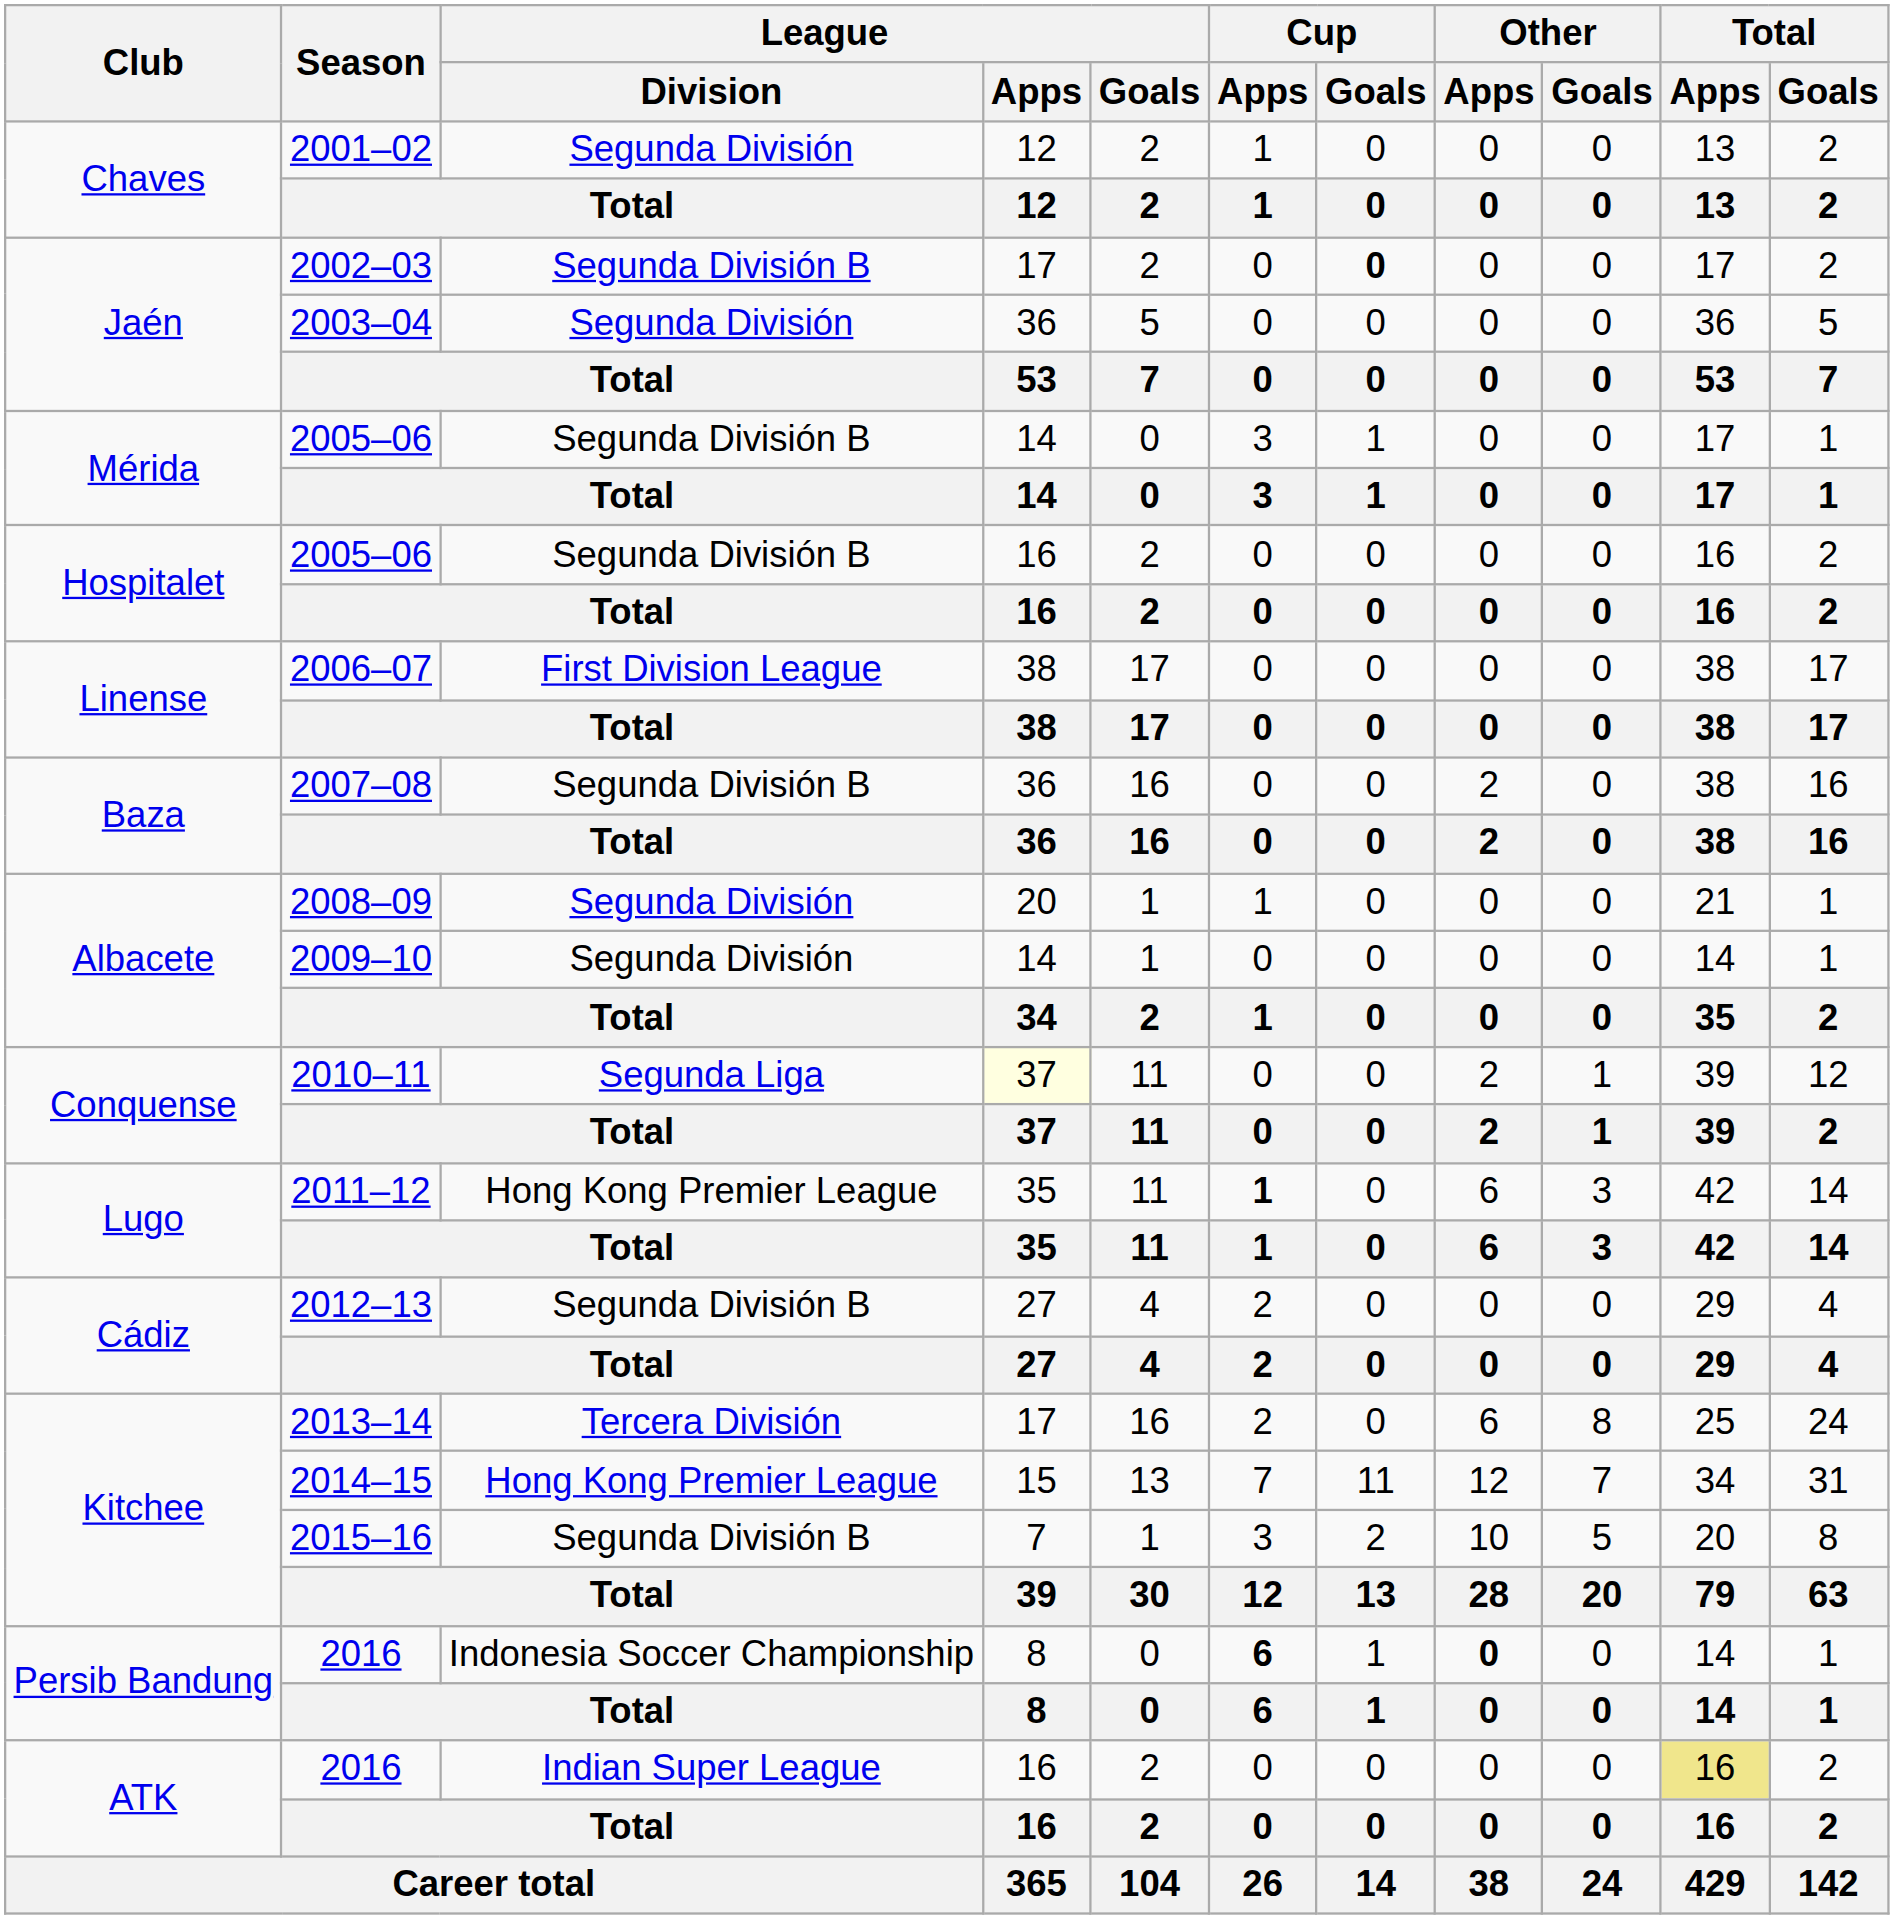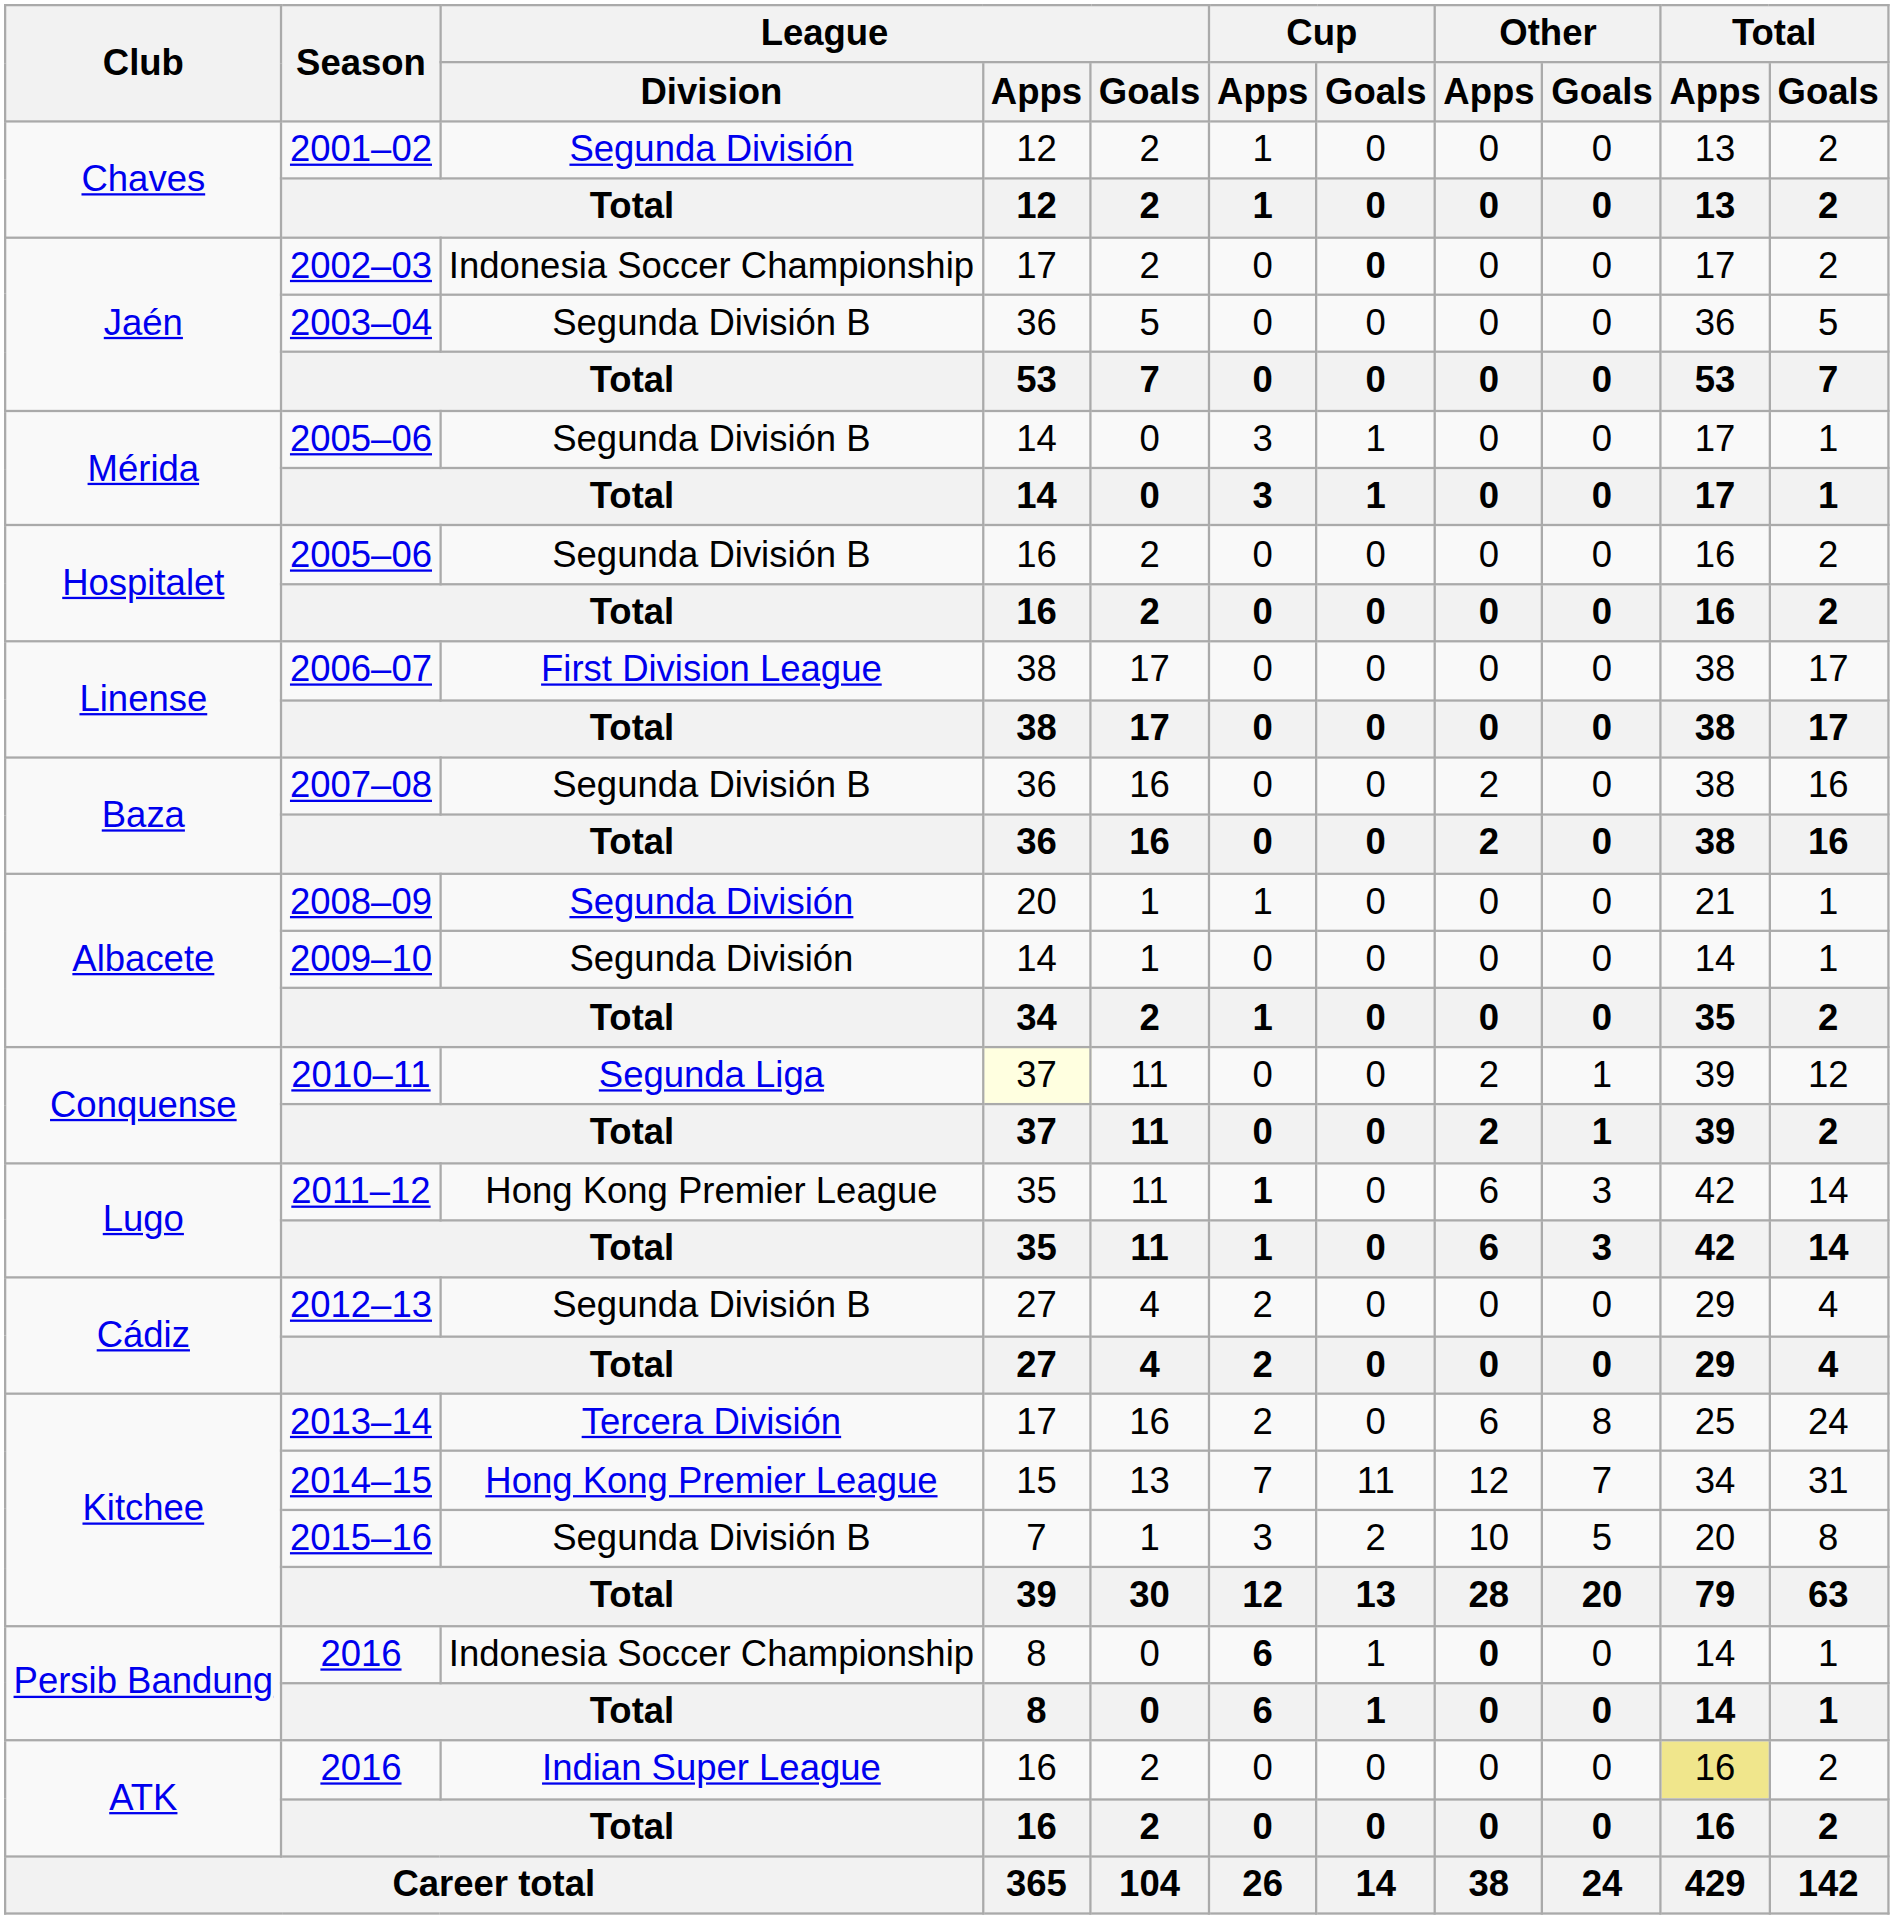2002–03 | League / Division: Segunda División B -> Indonesia Soccer Championship
2003–04 | League / Division: Segunda División -> Segunda División B
